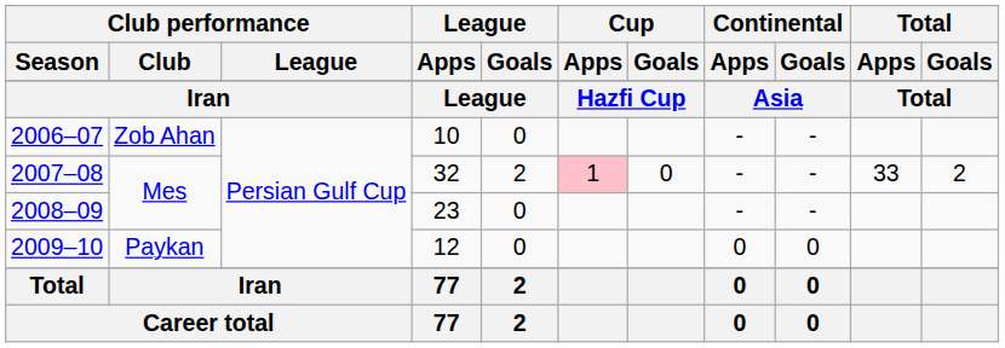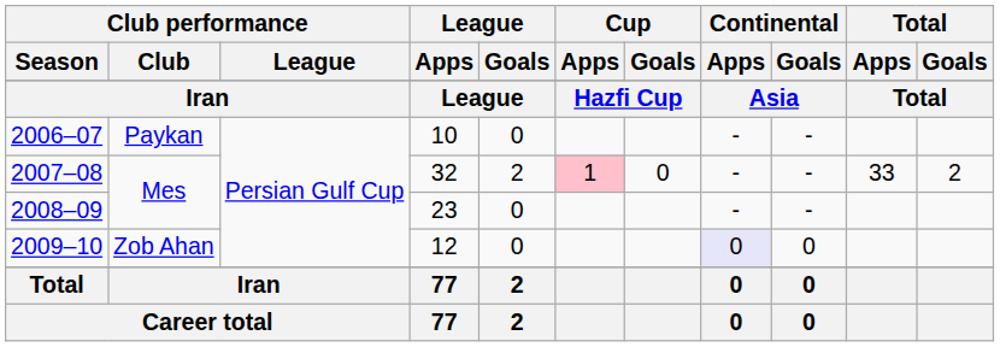2006–07 | Club performance / Club: Zob Ahan -> Paykan
2009–10 | Club performance / Club: Paykan -> Zob Ahan
2009–10 | Continental / Apps: no background -> lavender background
